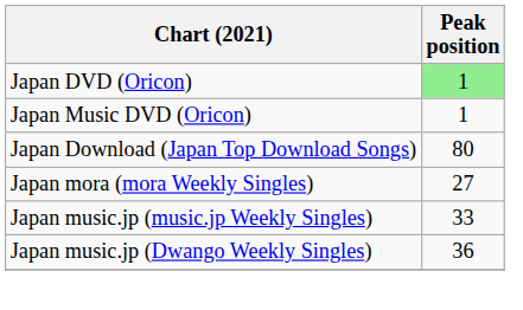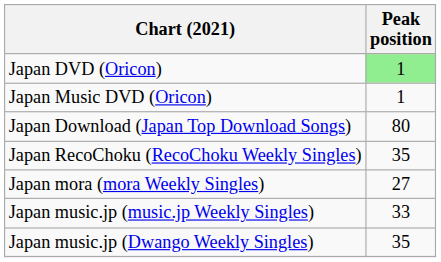+ row: Japan RecoChoku (RecoChoku Weekly Singles) | 35
Japan music.jp (Dwango Weekly Singles) | Peak position: 36 -> 35
